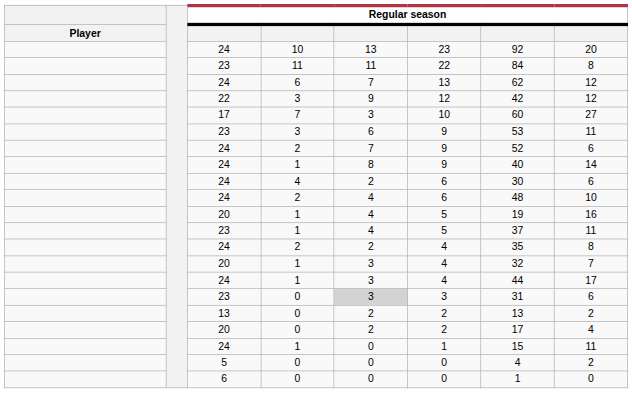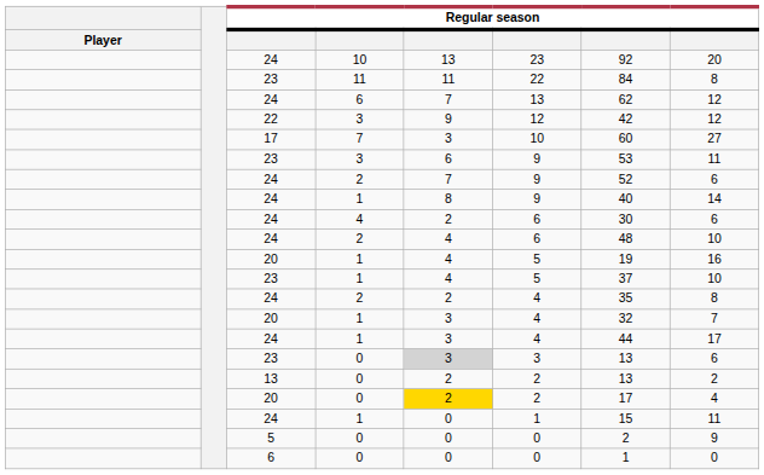23 / 1 | column 8: 11 -> 10
23 / 0 | column 7: 31 -> 13
20 / 0 | column 5: no background -> gold background
5 / 0 | column 7: 4 -> 2
5 / 0 | column 8: 2 -> 9
